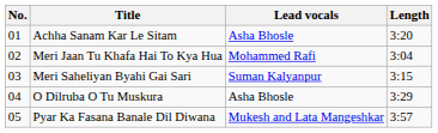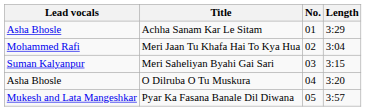columns swapped: No. <-> Lead vocals
Achha Sanam Kar Le Sitam | Length: 3:20 -> 3:29
O Dilruba O Tu Muskura | Length: 3:29 -> 3:20
